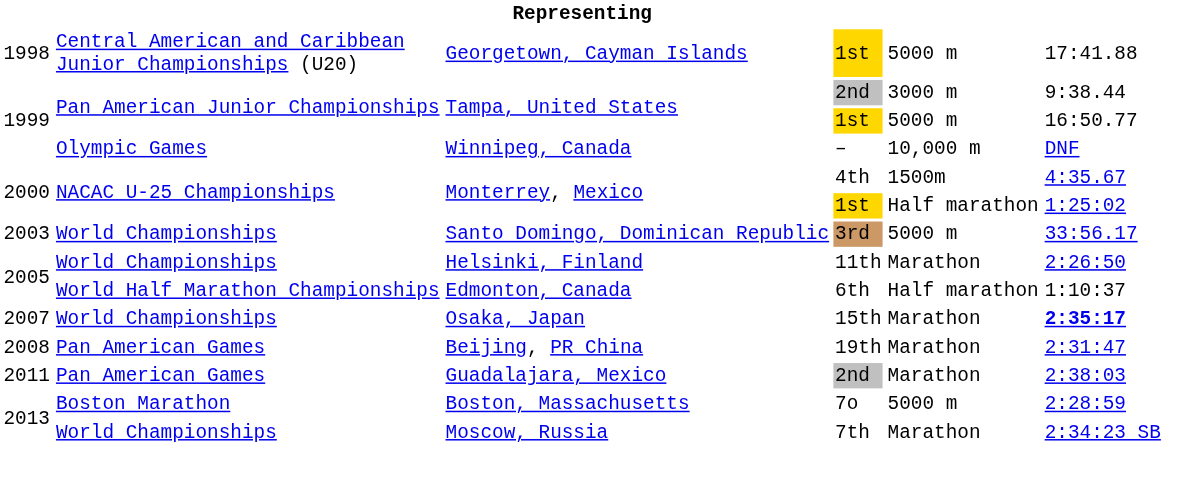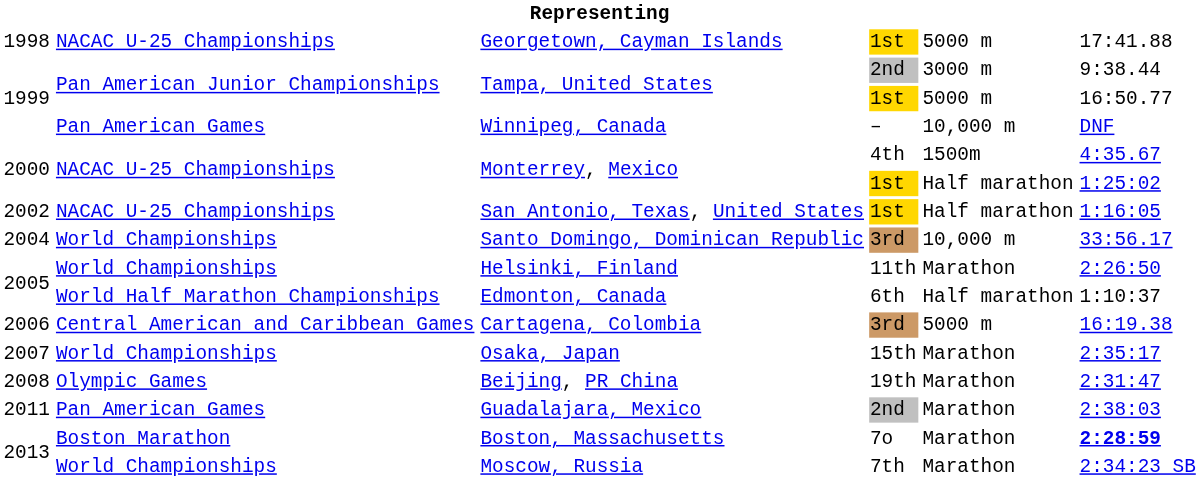Georgetown, Cayman Islands | column 2: Central American and Caribbean Junior Championships (U20) -> NACAC U-25 Championships
Winnipeg, Canada | column 2: Olympic Games -> Pan American Games
+ row: 2002 | NACAC U-25 Championships | San Antonio, Texas, United States | 1st | Half marathon | 1:16:05
Santo Domingo, Dominican Republic | column 1: 2003 -> 2004
Santo Domingo, Dominican Republic | column 5: 5000 m -> 10,000 m
+ row: 2006 | Central American and Caribbean Games | Cartagena, Colombia | 3rd | 5000 m | 16:19.38
Osaka, Japan | column 6: bold -> normal
Beijing, PR China | column 2: Pan American Games -> Olympic Games
Boston, Massachusetts | column 5: 5000 m -> Marathon
Boston, Massachusetts | column 6: normal -> bold
